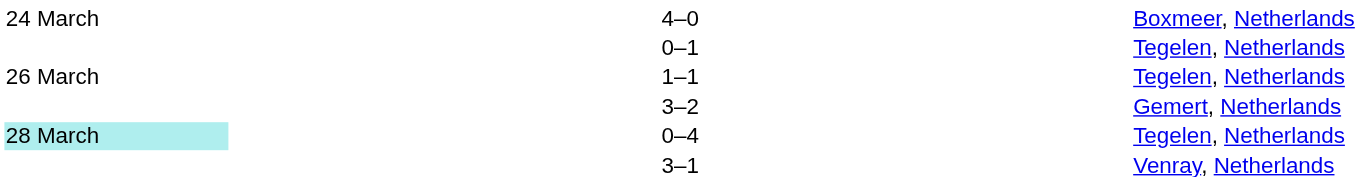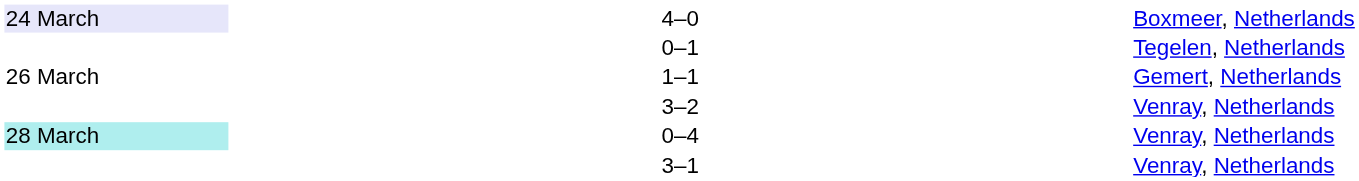4–0 | column 1: no background -> lavender background
1–1 | column 5: Tegelen, Netherlands -> Gemert, Netherlands
3–2 | column 5: Gemert, Netherlands -> Venray, Netherlands
0–4 | column 5: Tegelen, Netherlands -> Venray, Netherlands
